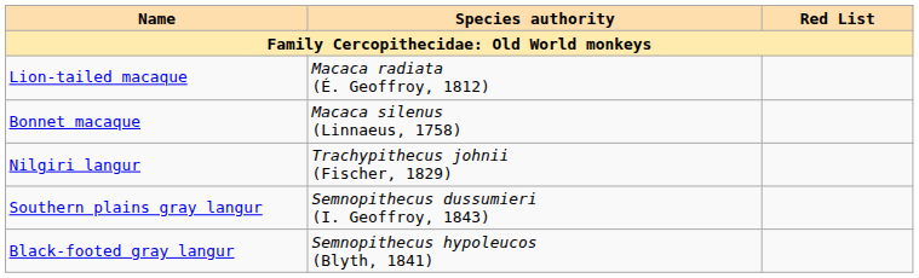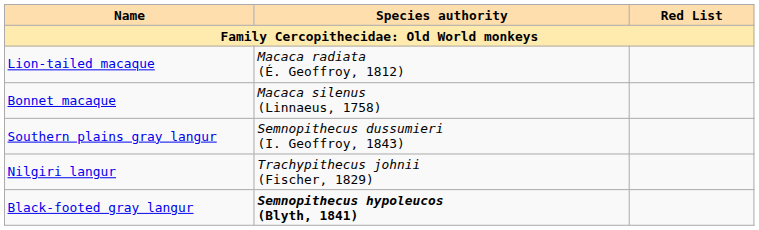rows swapped: Nilgiri langur <-> Southern plains gray langur
Black-footed gray langur | Species authority: normal -> bold
